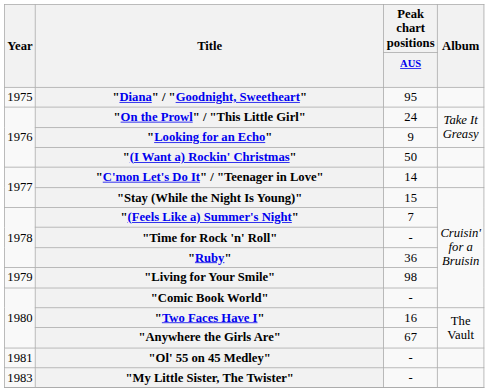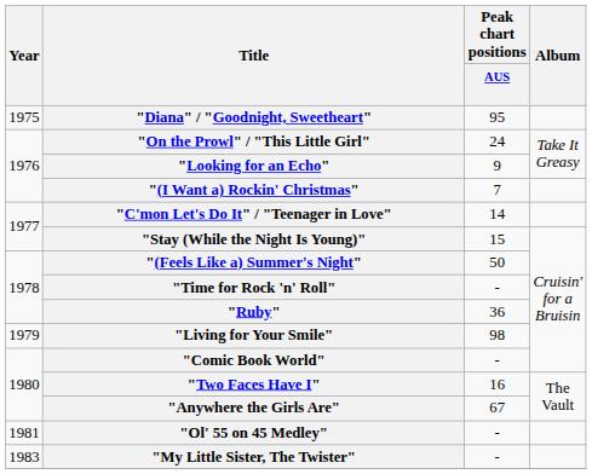"(I Want a) Rockin' Christmas" | Peak chart positions / AUS: 50 -> 7
"(Feels Like a) Summer's Night" | Peak chart positions / AUS: 7 -> 50
